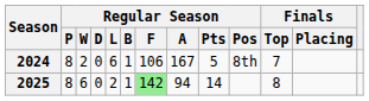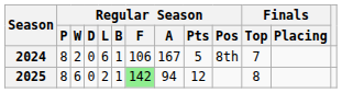2025 | Regular Season / Pts: 14 -> 12
